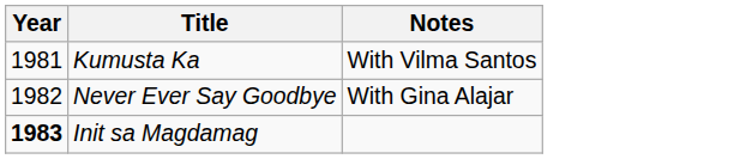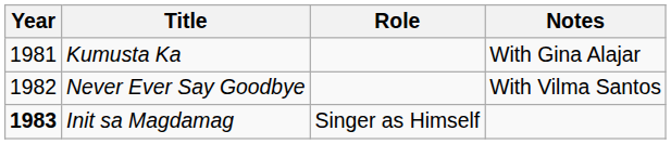+ column: Role | Singer as Himself
Kumusta Ka | Notes: With Vilma Santos -> With Gina Alajar
Never Ever Say Goodbye | Notes: With Gina Alajar -> With Vilma Santos
